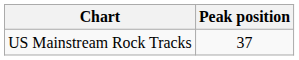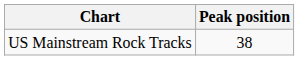US Mainstream Rock Tracks | Peak position: 37 -> 38
